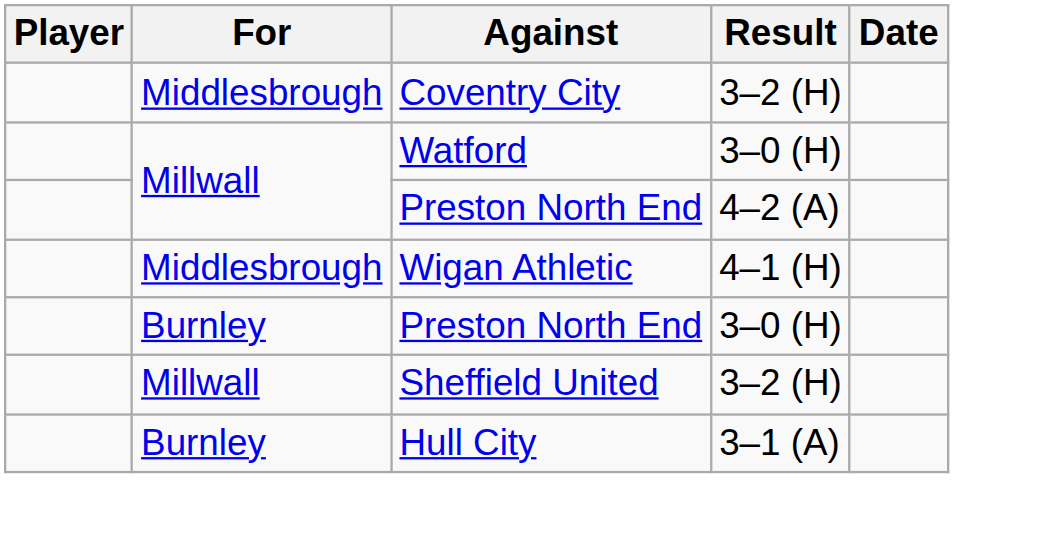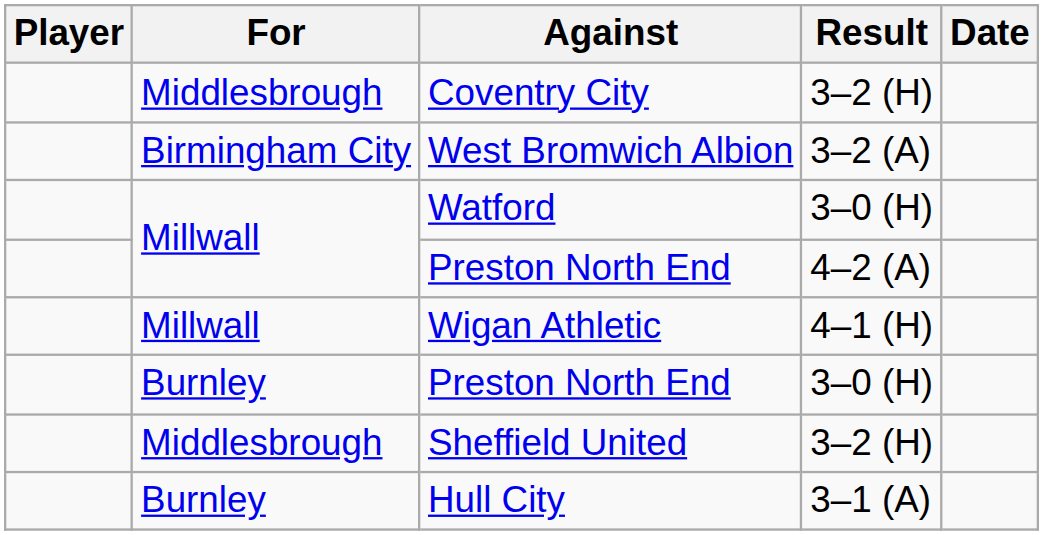+ row: Birmingham City | West Bromwich Albion | 3–2 (A)
Wigan Athletic | For: Middlesbrough -> Millwall
Sheffield United | For: Millwall -> Middlesbrough
